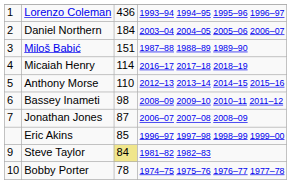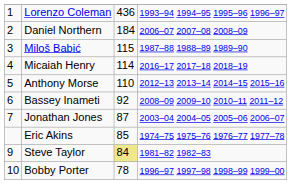Daniel Northern | column 4: 2003–04 2004–05 2005–06 2006–07 -> 2006–07 2007–08 2008–09
Miloš Babić | column 3: 151 -> 115
Bassey Inameti | column 3: 98 -> 92
Jonathan Jones | column 4: 2006–07 2007–08 2008–09 -> 2003–04 2004–05 2005–06 2006–07
Eric Akins | column 4: 1996–97 1997–98 1998–99 1999–00 -> 1974–75 1975–76 1976–77 1977–78
Bobby Porter | column 4: 1974–75 1975–76 1976–77 1977–78 -> 1996–97 1997–98 1998–99 1999–00
